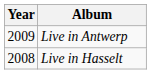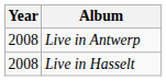Live in Antwerp | Year: 2009 -> 2008
